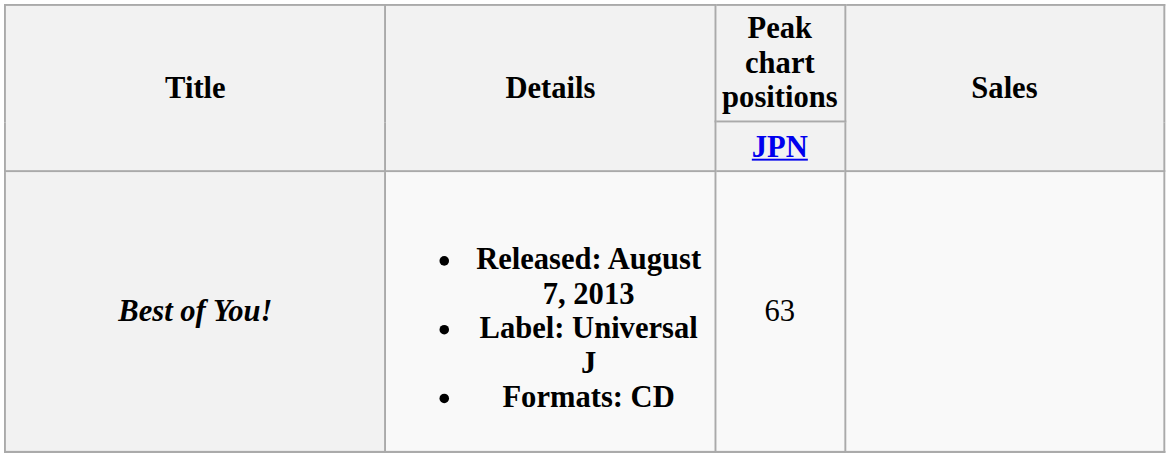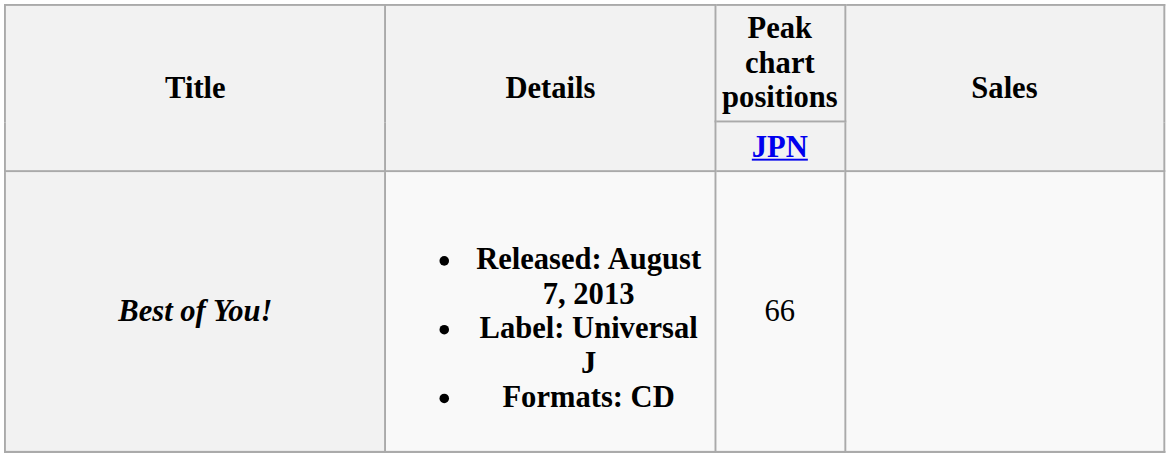Best of You! | Peak chart positions / JPN: 63 -> 66
